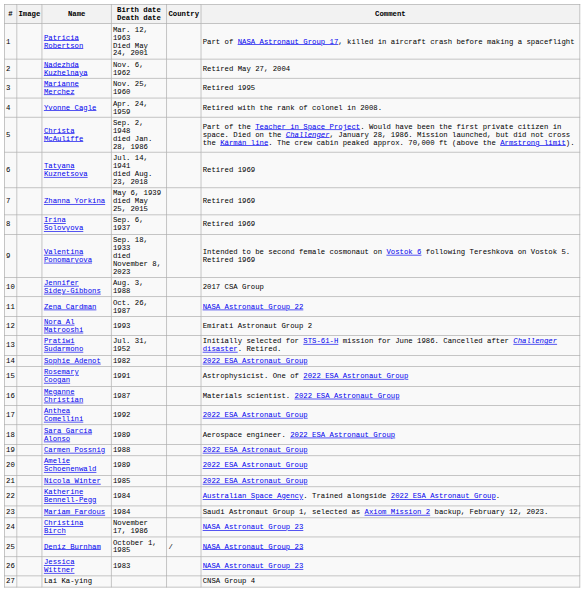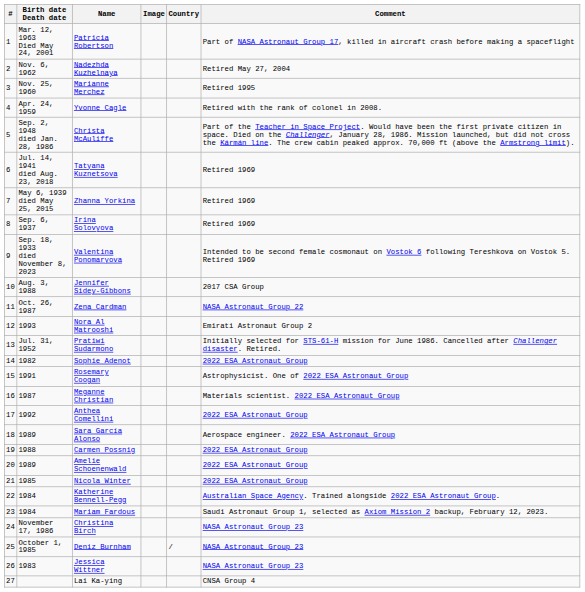columns swapped: Image <-> Birth date Death date
